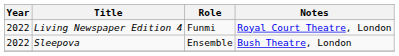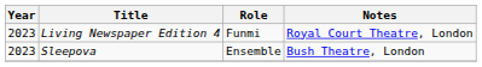Living Newspaper Edition 4 | Year: 2022 -> 2023
Sleepova | Year: 2022 -> 2023
